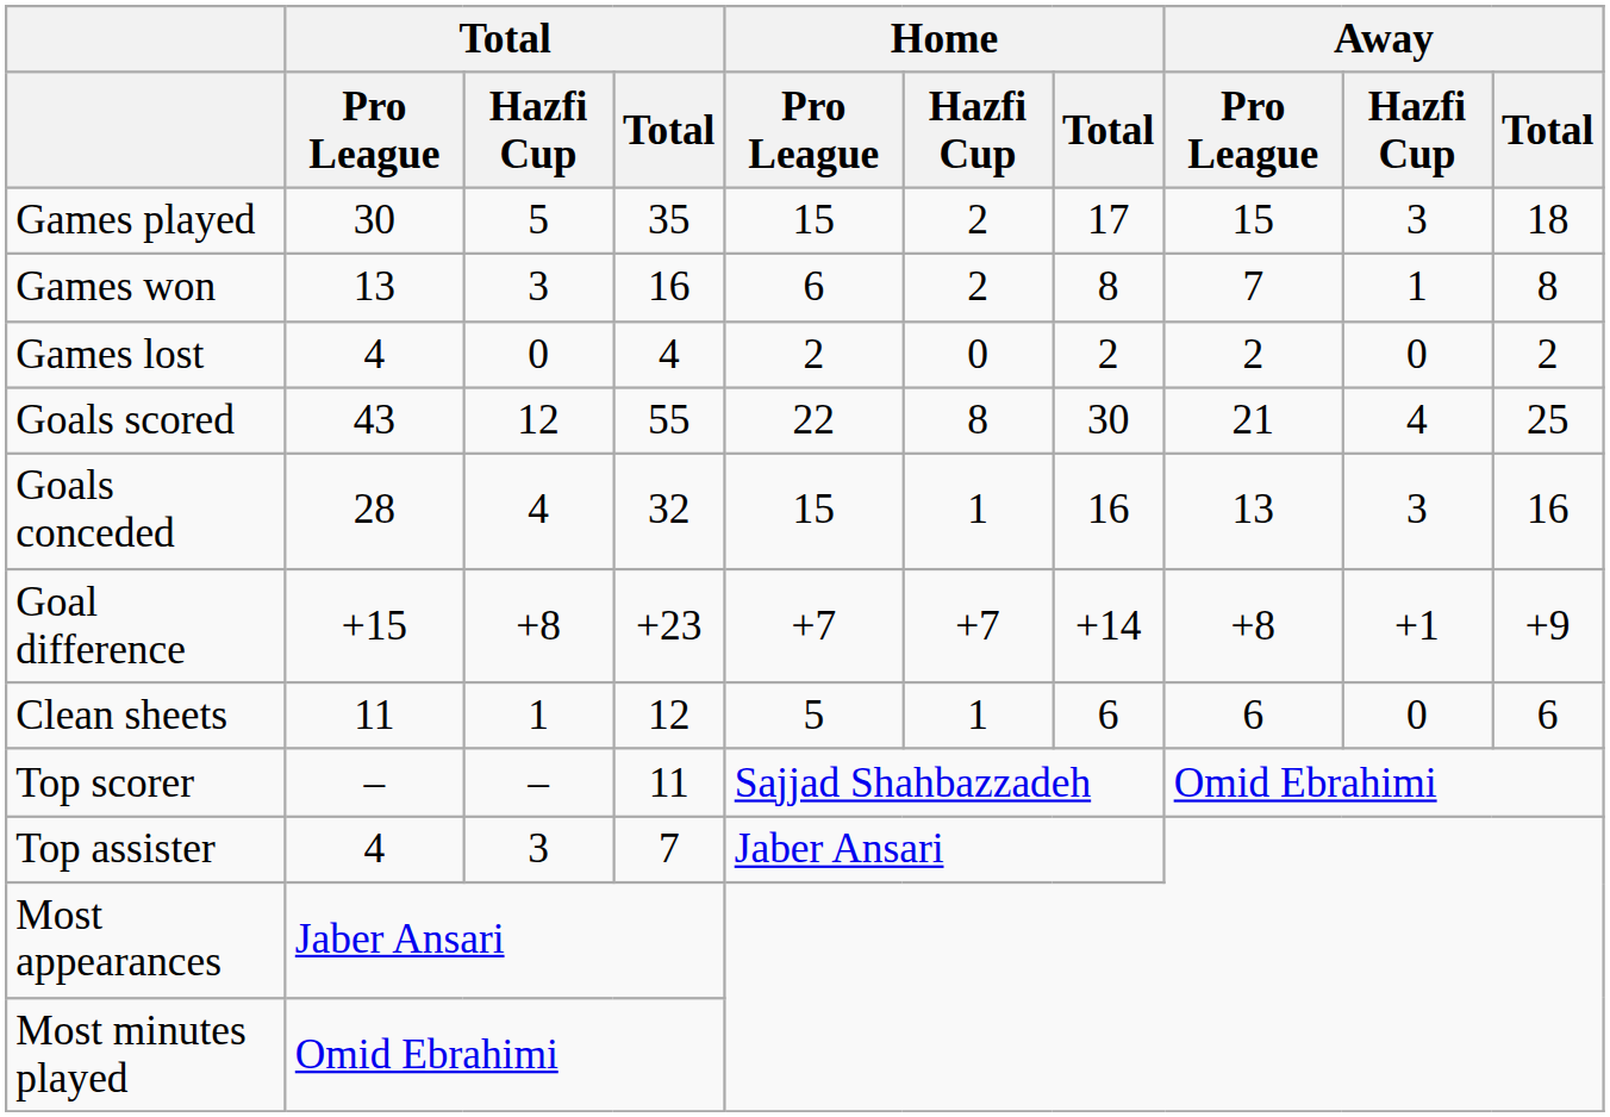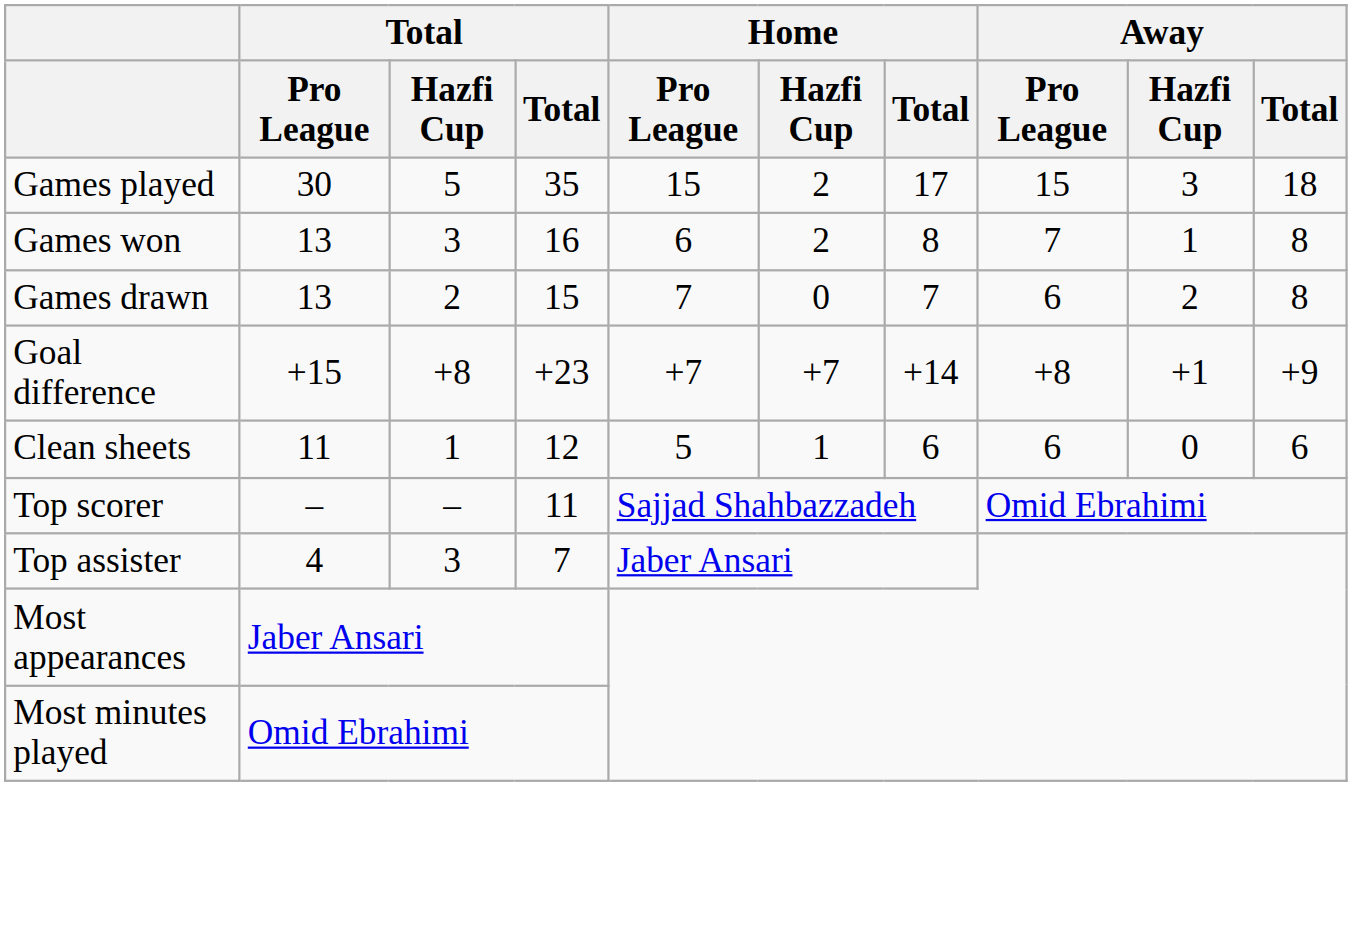+ row: Games drawn | 13 | 2 | 15 | 7 | 0 | 7 | 6 | 2 | 8
- row: Games lost | 4 | 0 | 4 | 2 | 0 | 2 | 2 | 0 | 2
- row: Goals scored | 43 | 12 | 55 | 22 | 8 | 30 | 21 | 4 | 25
- row: Goals conceded | 28 | 4 | 32 | 15 | 1 | 16 | 13 | 3 | 16
